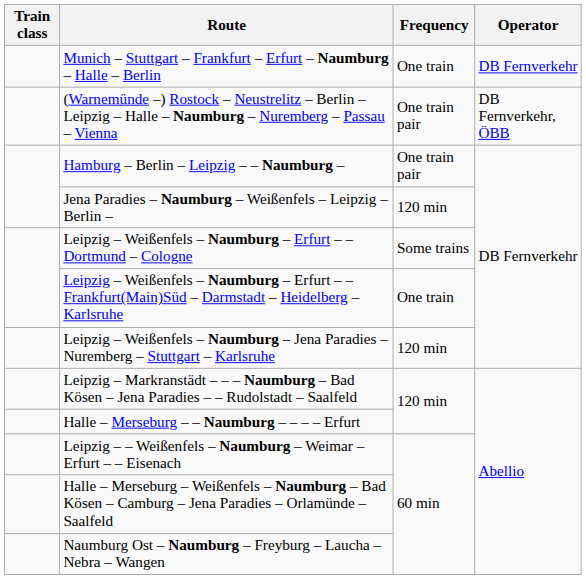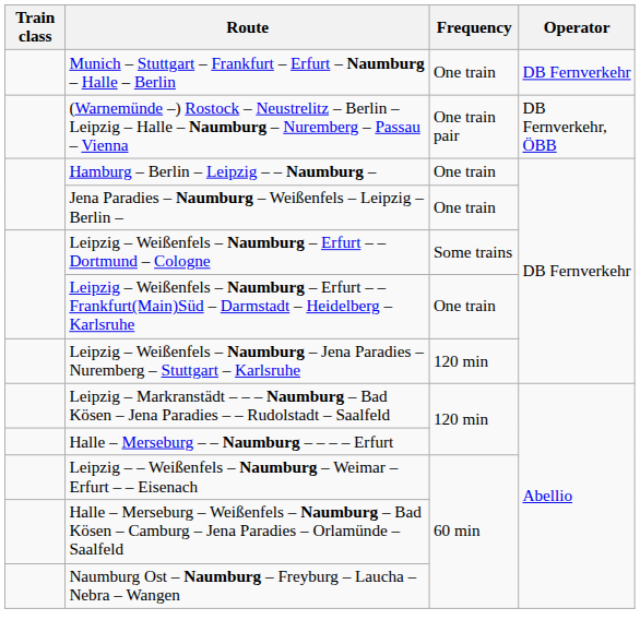Hamburg – Berlin – Leipzig – – Naumburg – | Frequency: One train pair -> One train
Jena Paradies – Naumburg – Weißenfels – Leipzig – Berlin – | Frequency: 120 min -> One train
